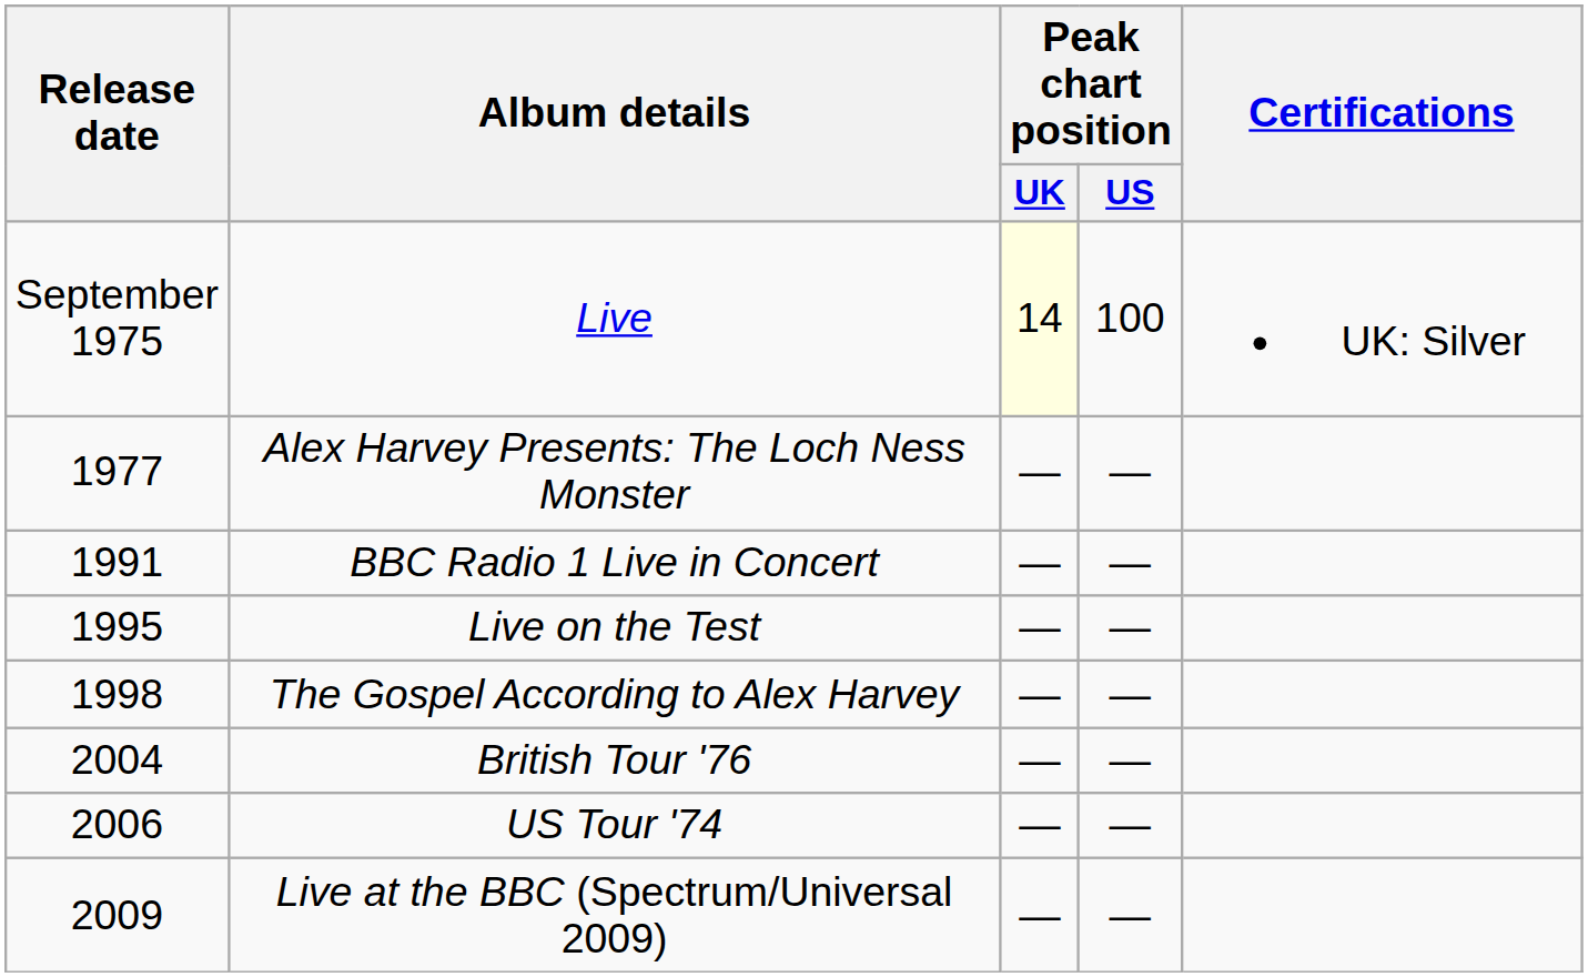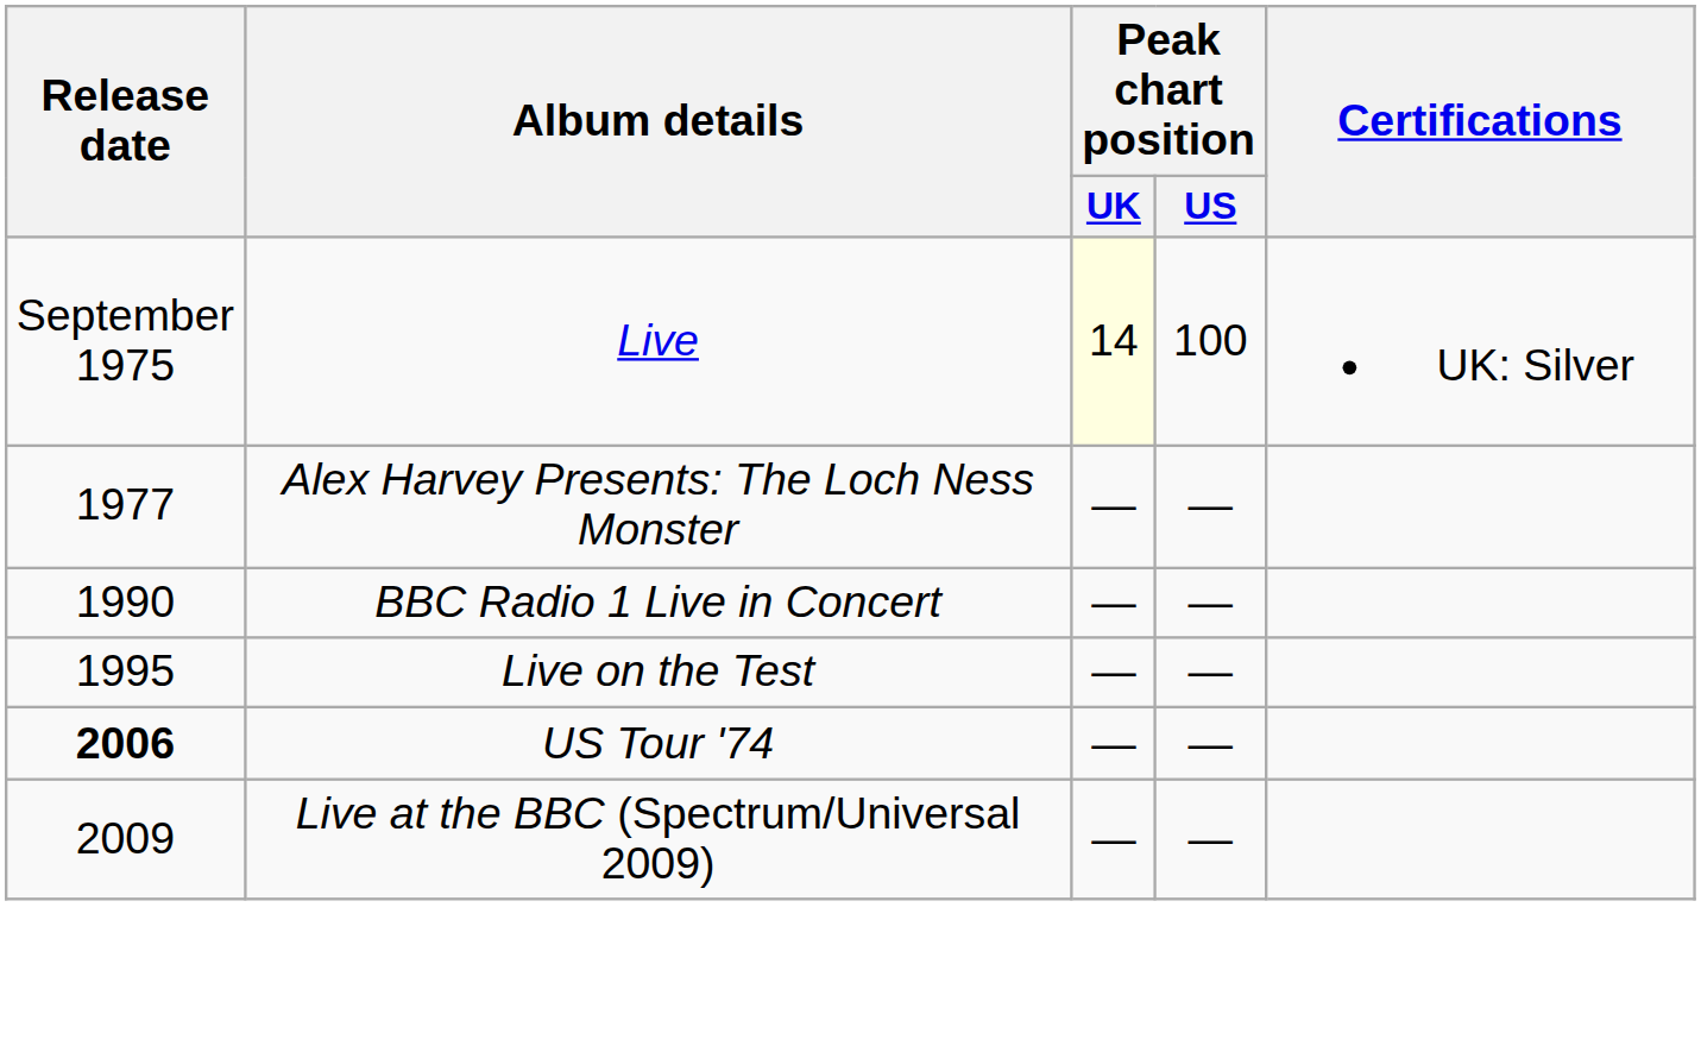BBC Radio 1 Live in Concert | Release date: 1991 -> 1990
- row: 1998 | The Gospel According to Alex Harvey | — | —
- row: 2004 | British Tour '76 | — | —
US Tour '74 | Release date: normal -> bold
